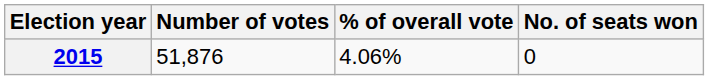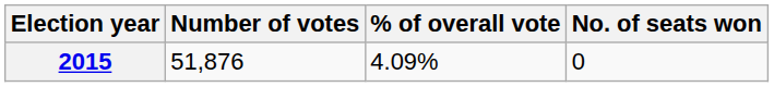2015 | % of overall vote: 4.06% -> 4.09%
